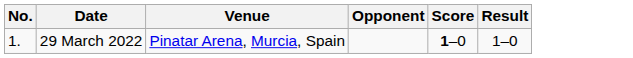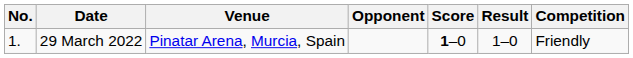+ column: Competition | Friendly
